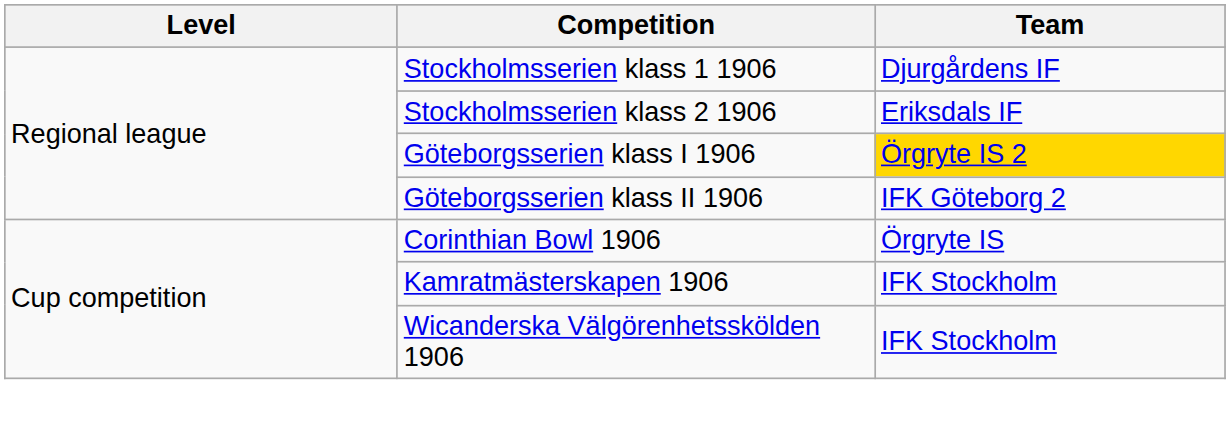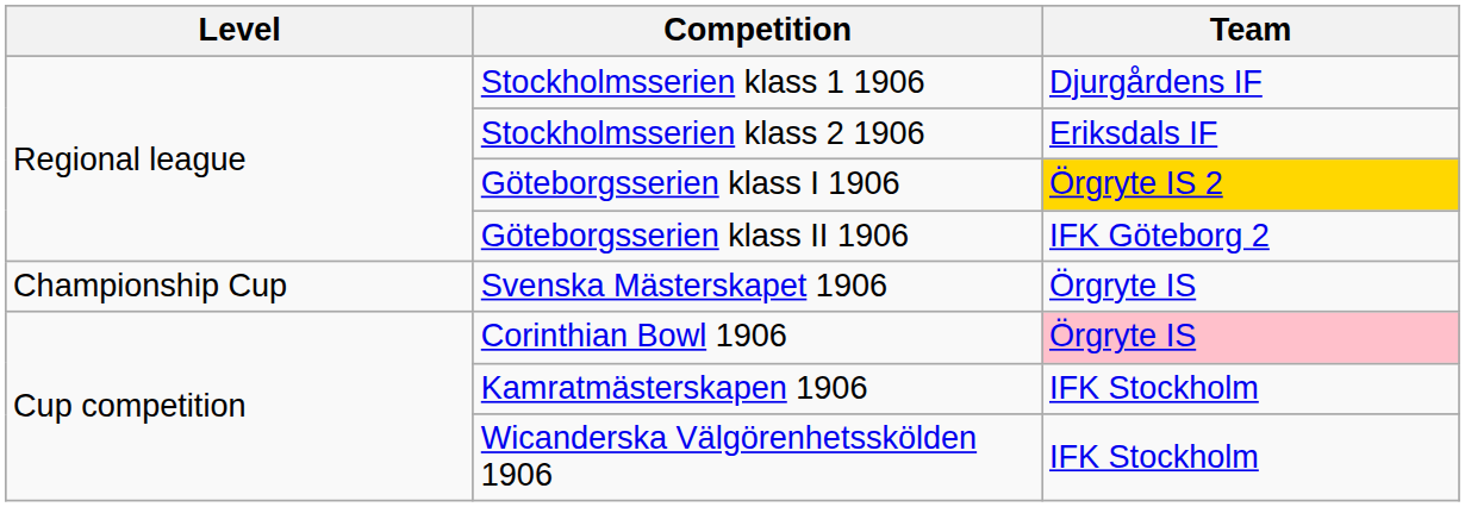+ row: Championship Cup | Svenska Mästerskapet 1906 | Örgryte IS
Corinthian Bowl 1906 | Team: no background -> pink background
